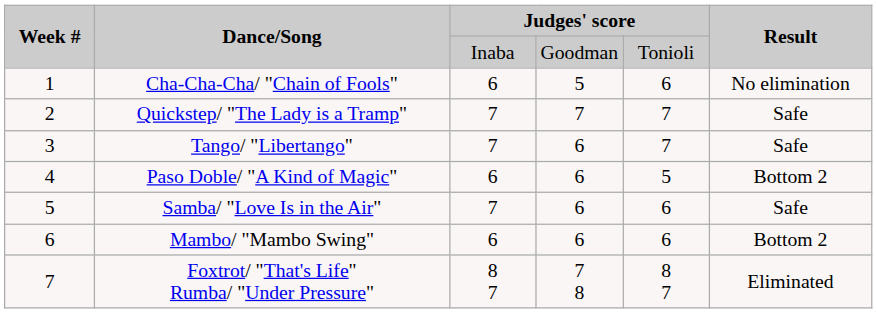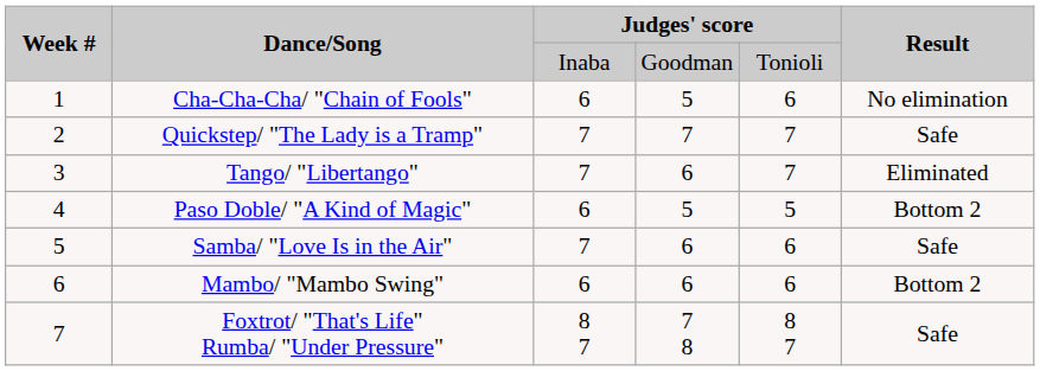Tango/ "Libertango" | Result: Safe -> Eliminated
Paso Doble/ "A Kind of Magic" | column 4: 6 -> 5
Foxtrot/ "That's Life" Rumba/ "Under Pressure" | Result: Eliminated -> Safe
